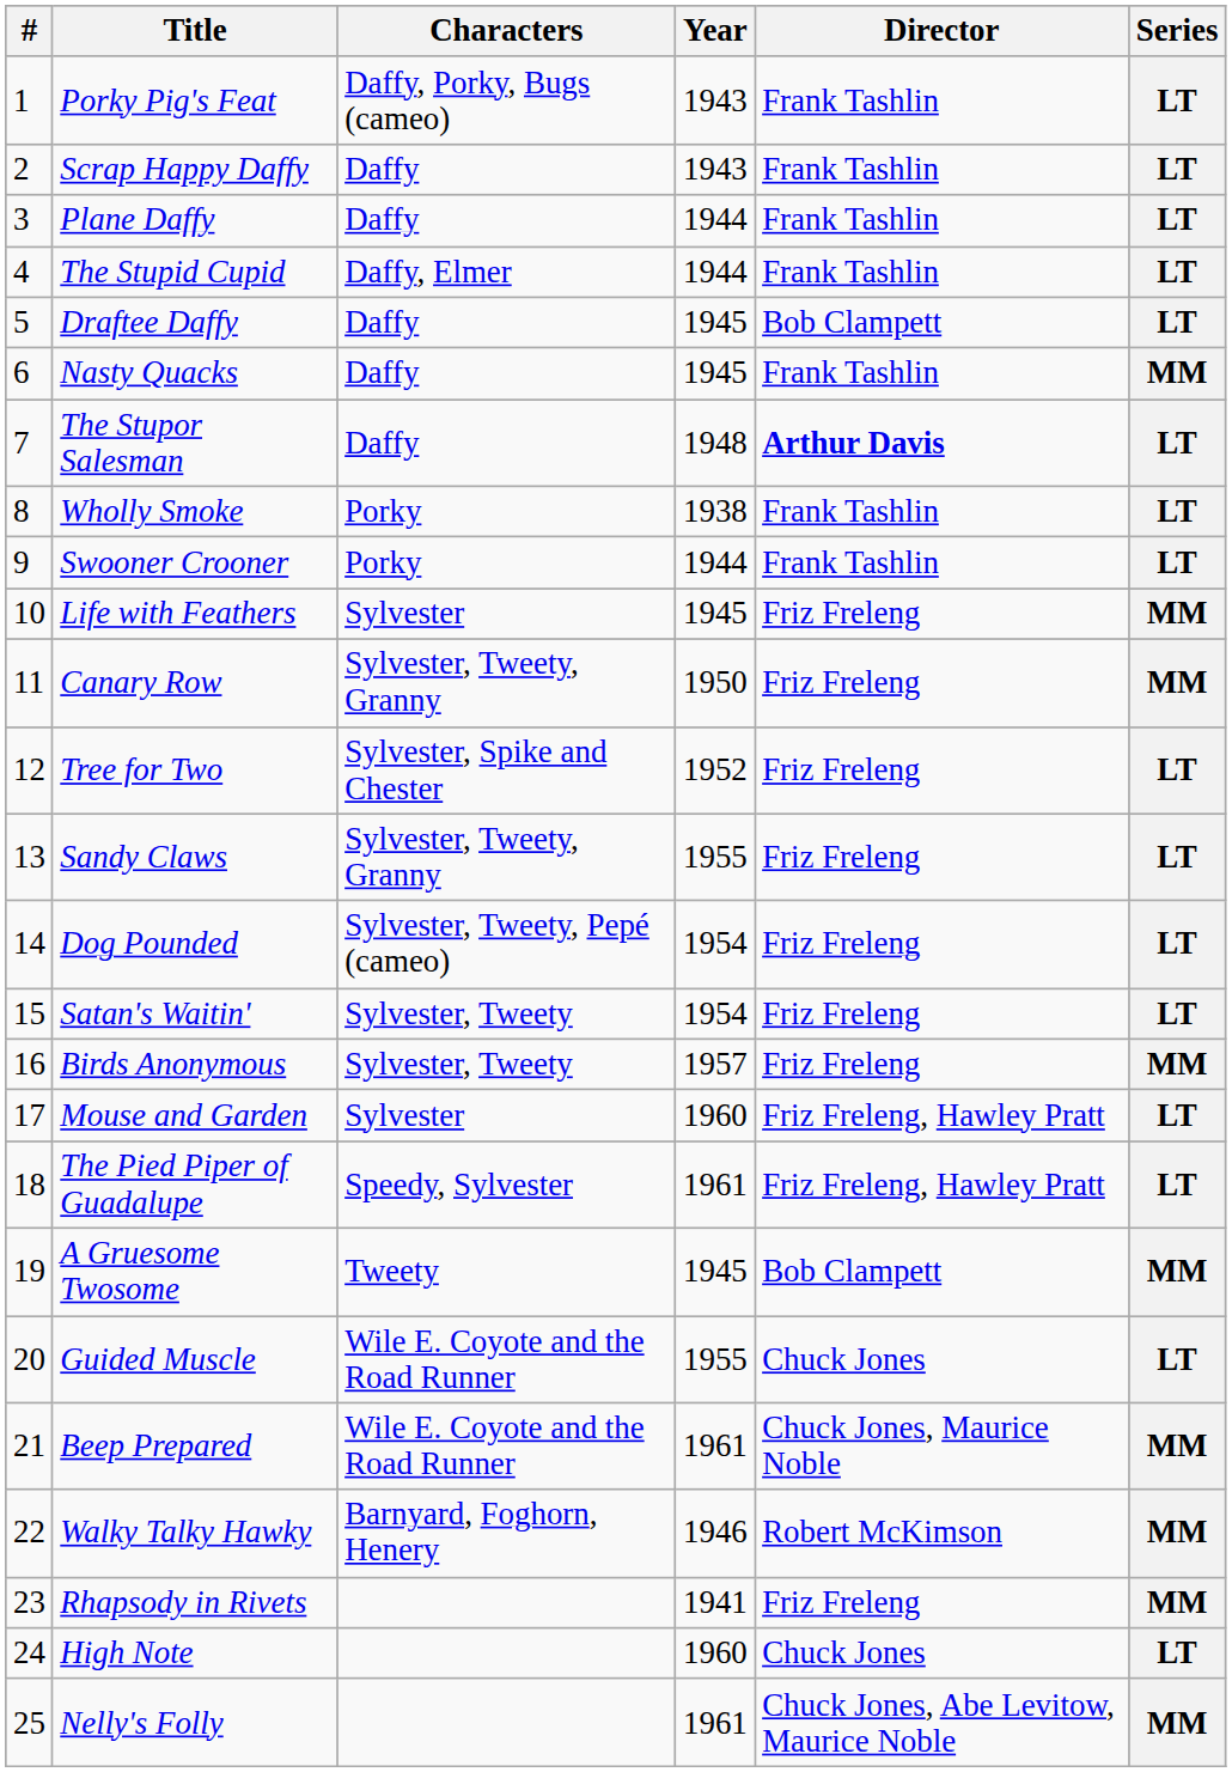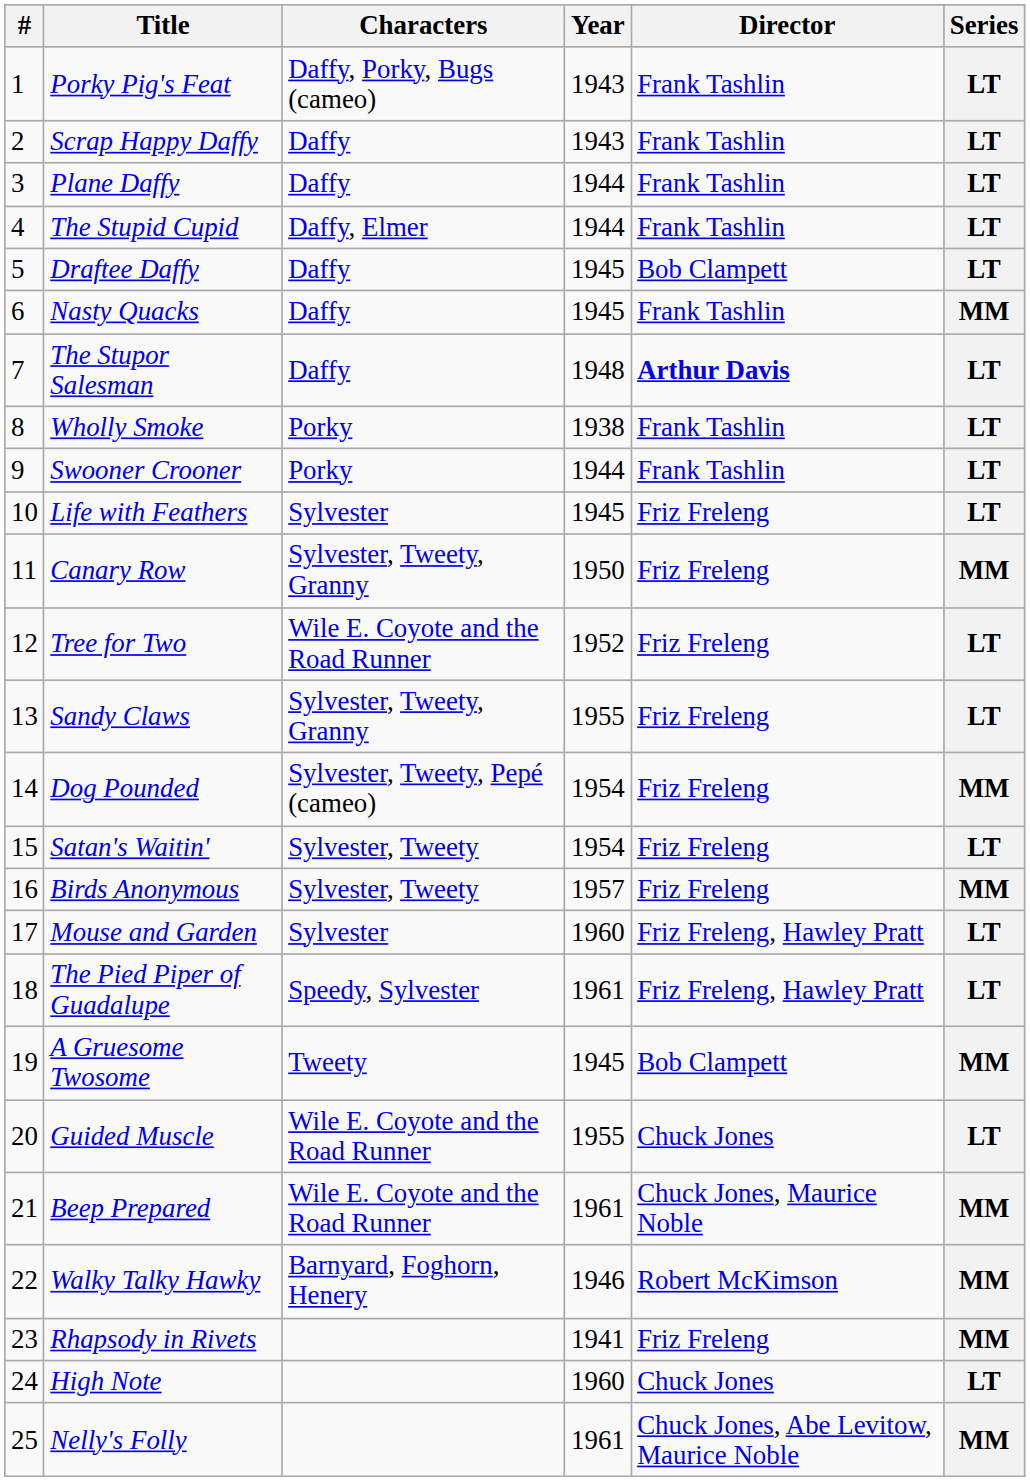Life with Feathers | Series: MM -> LT
Tree for Two | Characters: Sylvester, Spike and Chester -> Wile E. Coyote and the Road Runner
Dog Pounded | Series: LT -> MM
